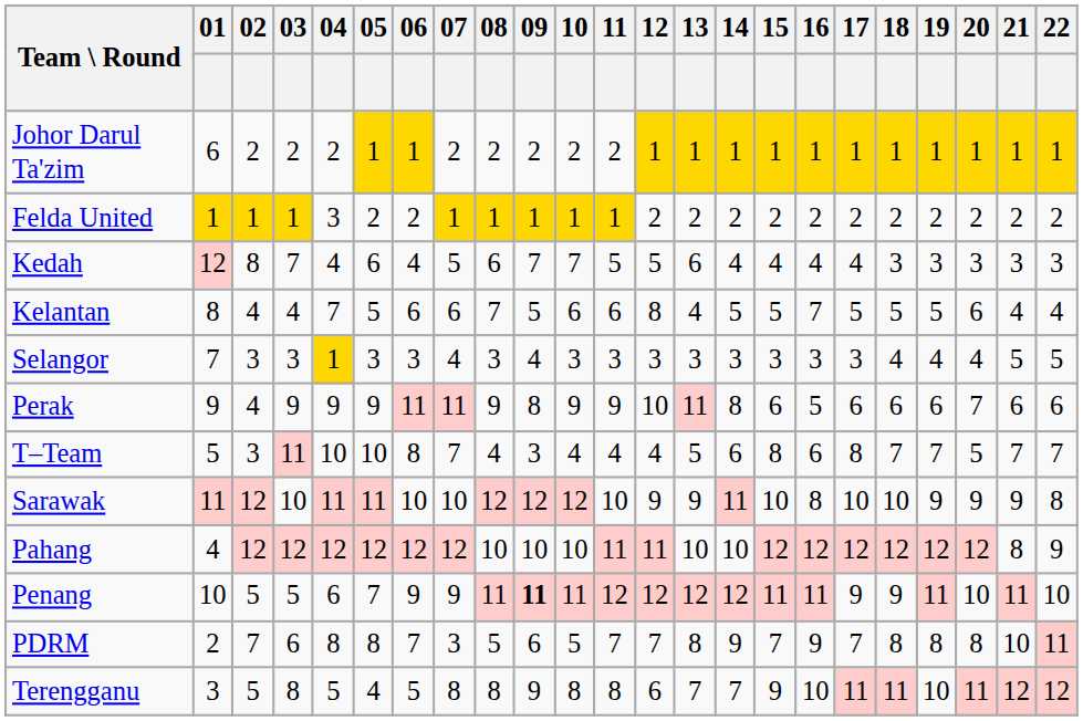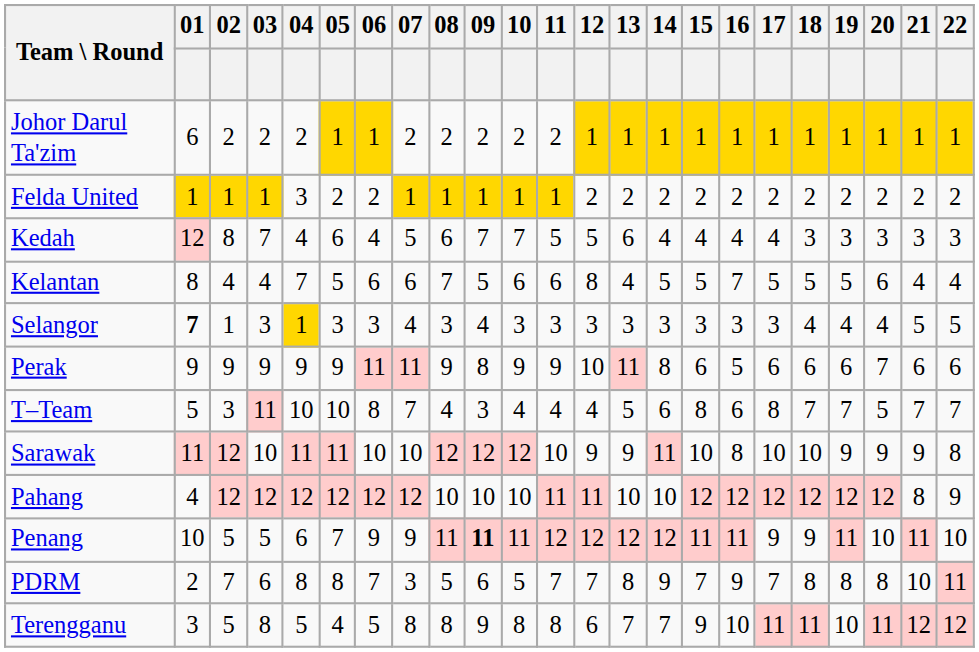Selangor | 01: normal -> bold
Selangor | 02: 3 -> 1
Perak | 02: 4 -> 9
